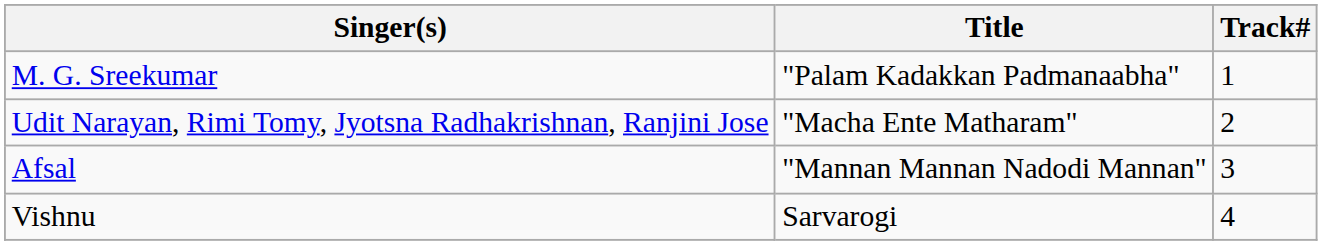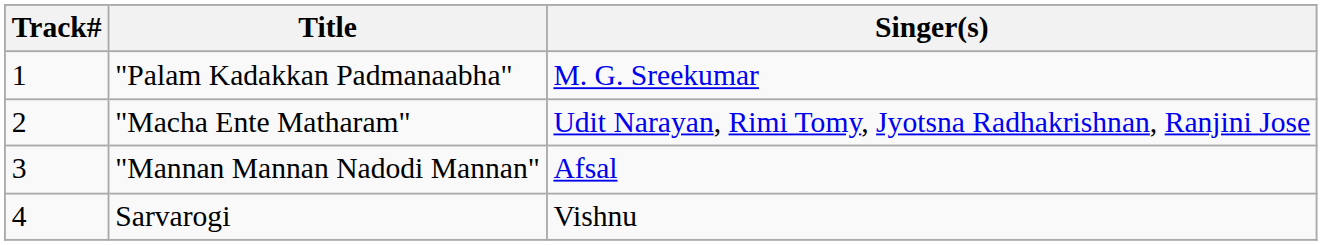columns swapped: Track# <-> Singer(s)
